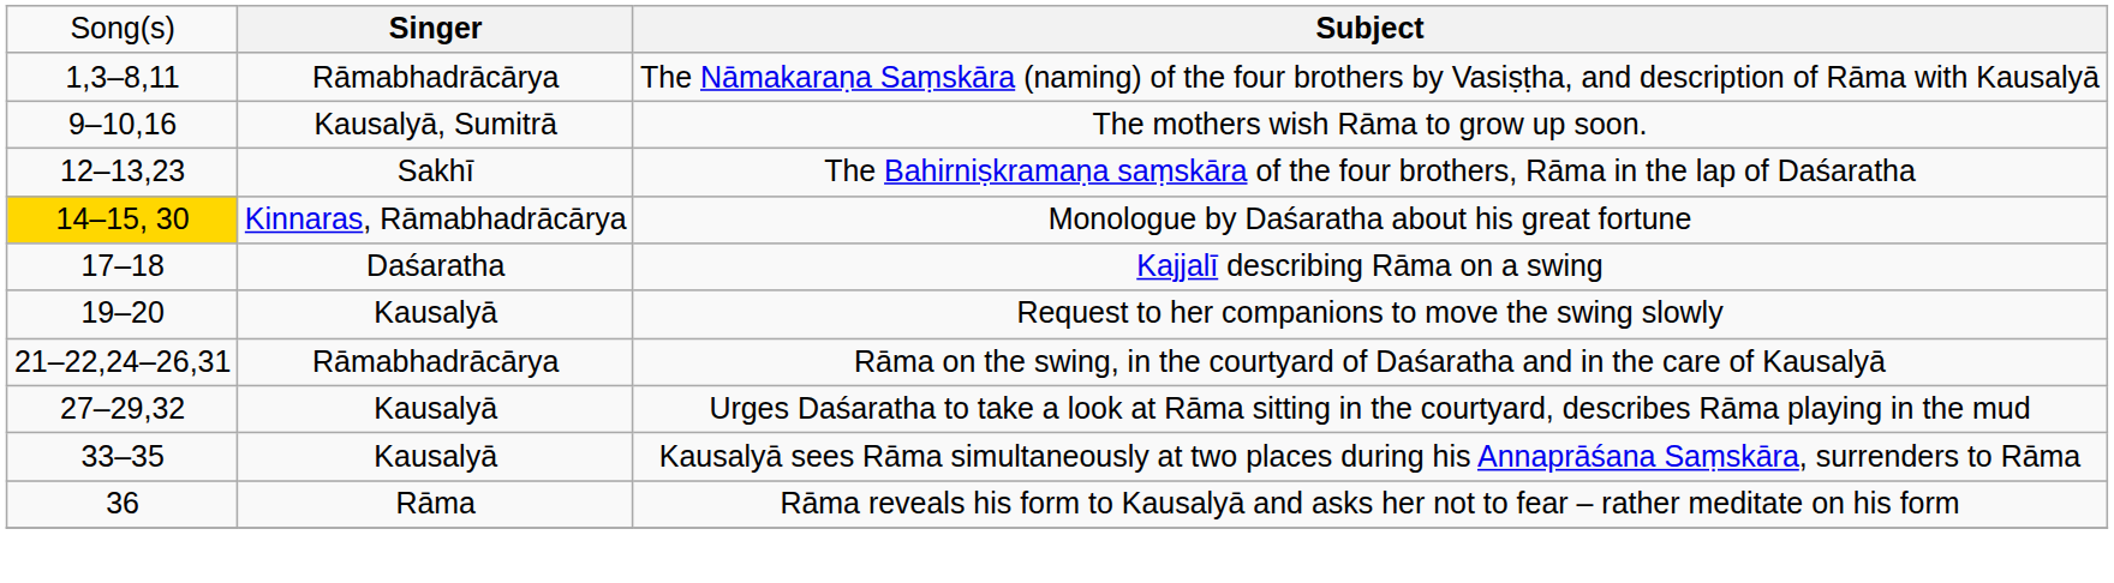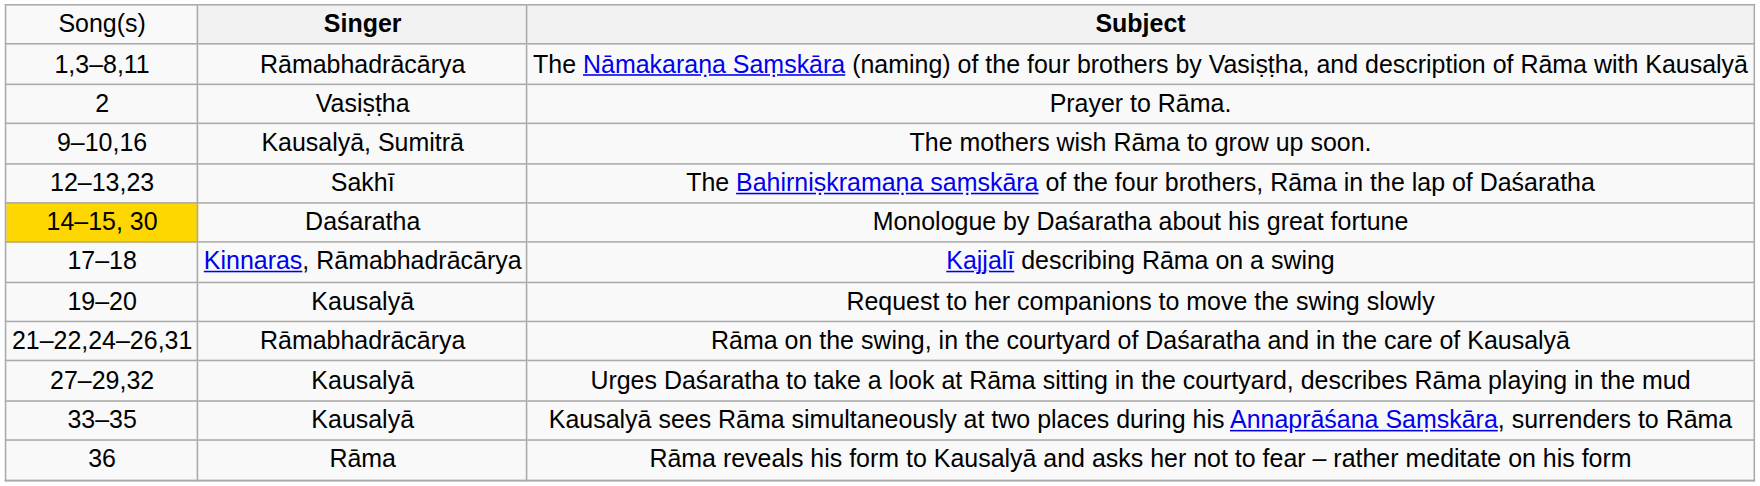+ row: 2 | Vasiṣṭha | Prayer to Rāma.
Monologue by Daśaratha about his great fortune | column 2: Kinnaras, Rāmabhadrācārya -> Daśaratha
Kajjalī describing Rāma on a swing | column 2: Daśaratha -> Kinnaras, Rāmabhadrācārya
